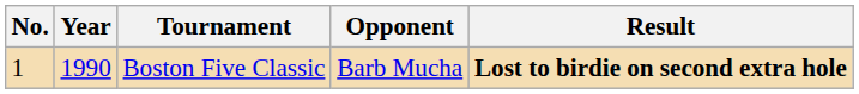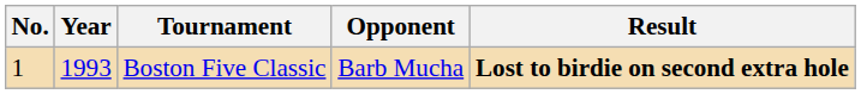Boston Five Classic | Year: 1990 -> 1993
